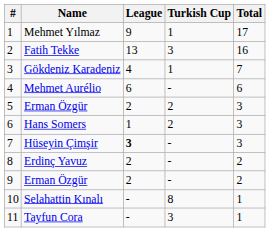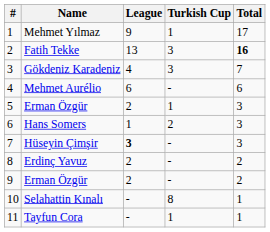Fatih Tekke | Total: normal -> bold
Gökdeniz Karadeniz | Turkish Cup: 1 -> 3
5 / Erman Özgür | Turkish Cup: 2 -> 1
Tayfun Cora | Turkish Cup: 3 -> 1
